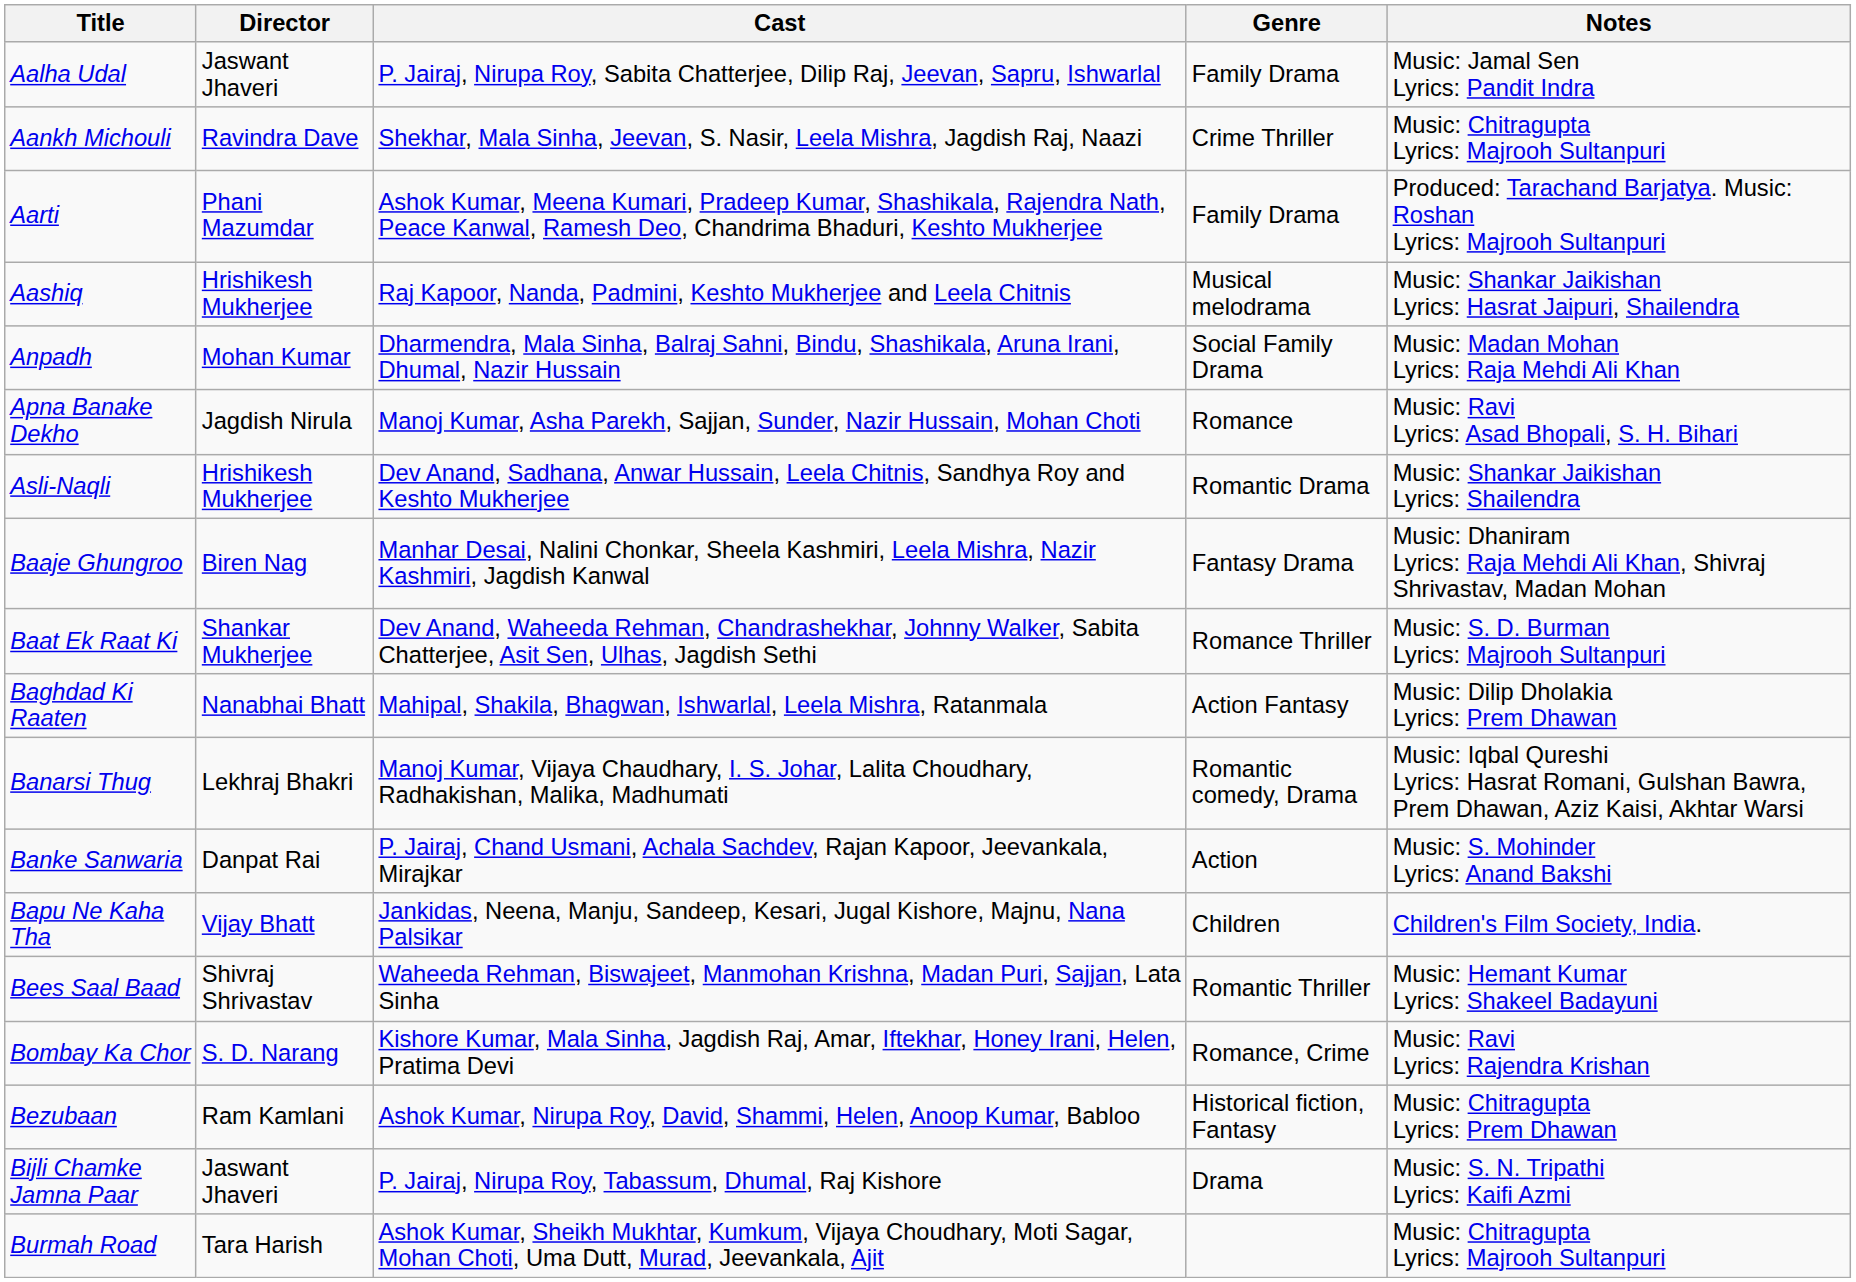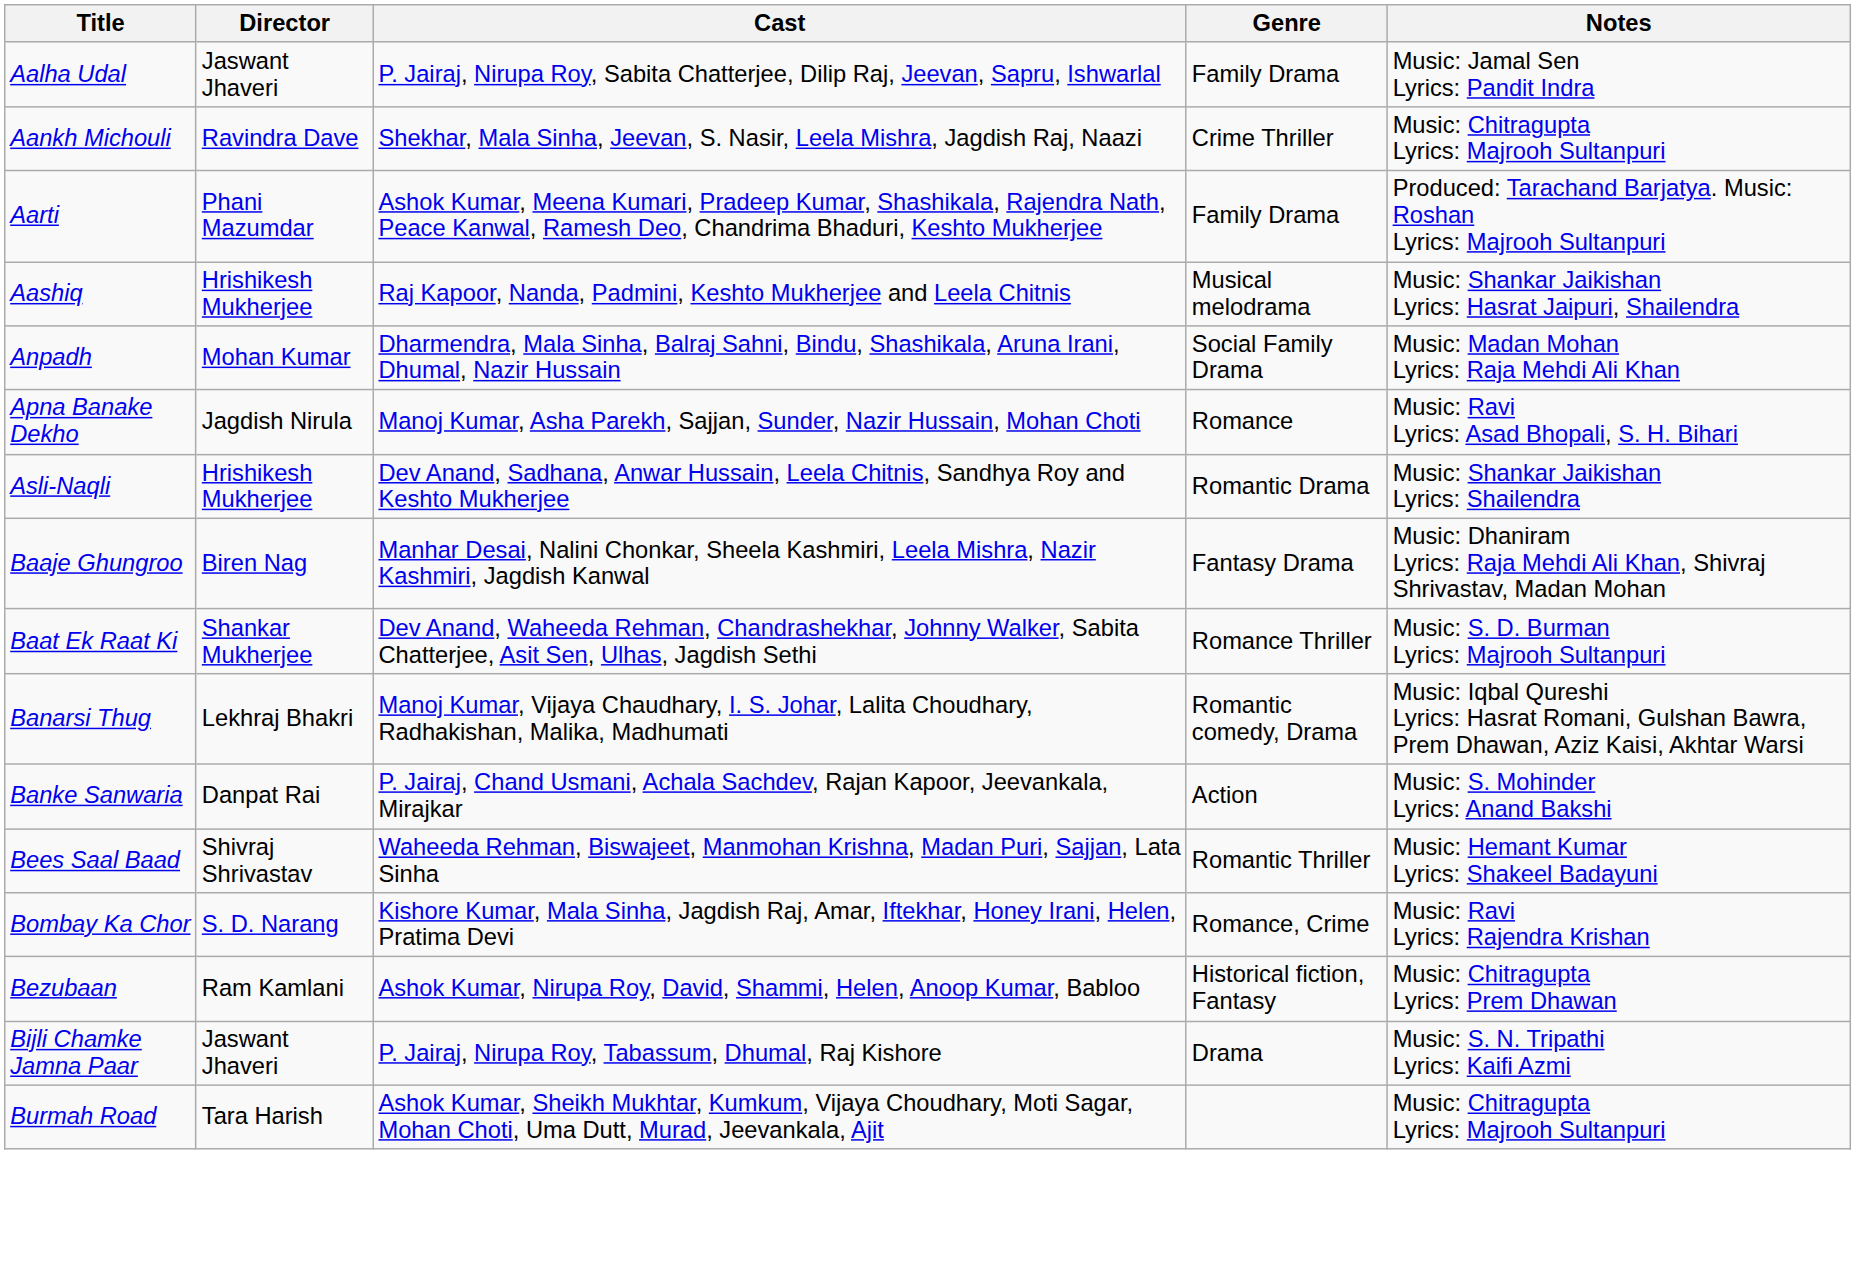- row: Baghdad Ki Raaten | Nanabhai Bhatt | Mahipal, Shakila, Bhagwan, Ishwarlal, Leela Mishra, Ratanmala | Action Fantasy | Music: Dilip Dholakia Lyrics: Prem Dhawan
- row: Bapu Ne Kaha Tha | Vijay Bhatt | Jankidas, Neena, Manju, Sandeep, Kesari, Jugal Kishore, Majnu, Nana Palsikar | Children | Children's Film Society, India.
